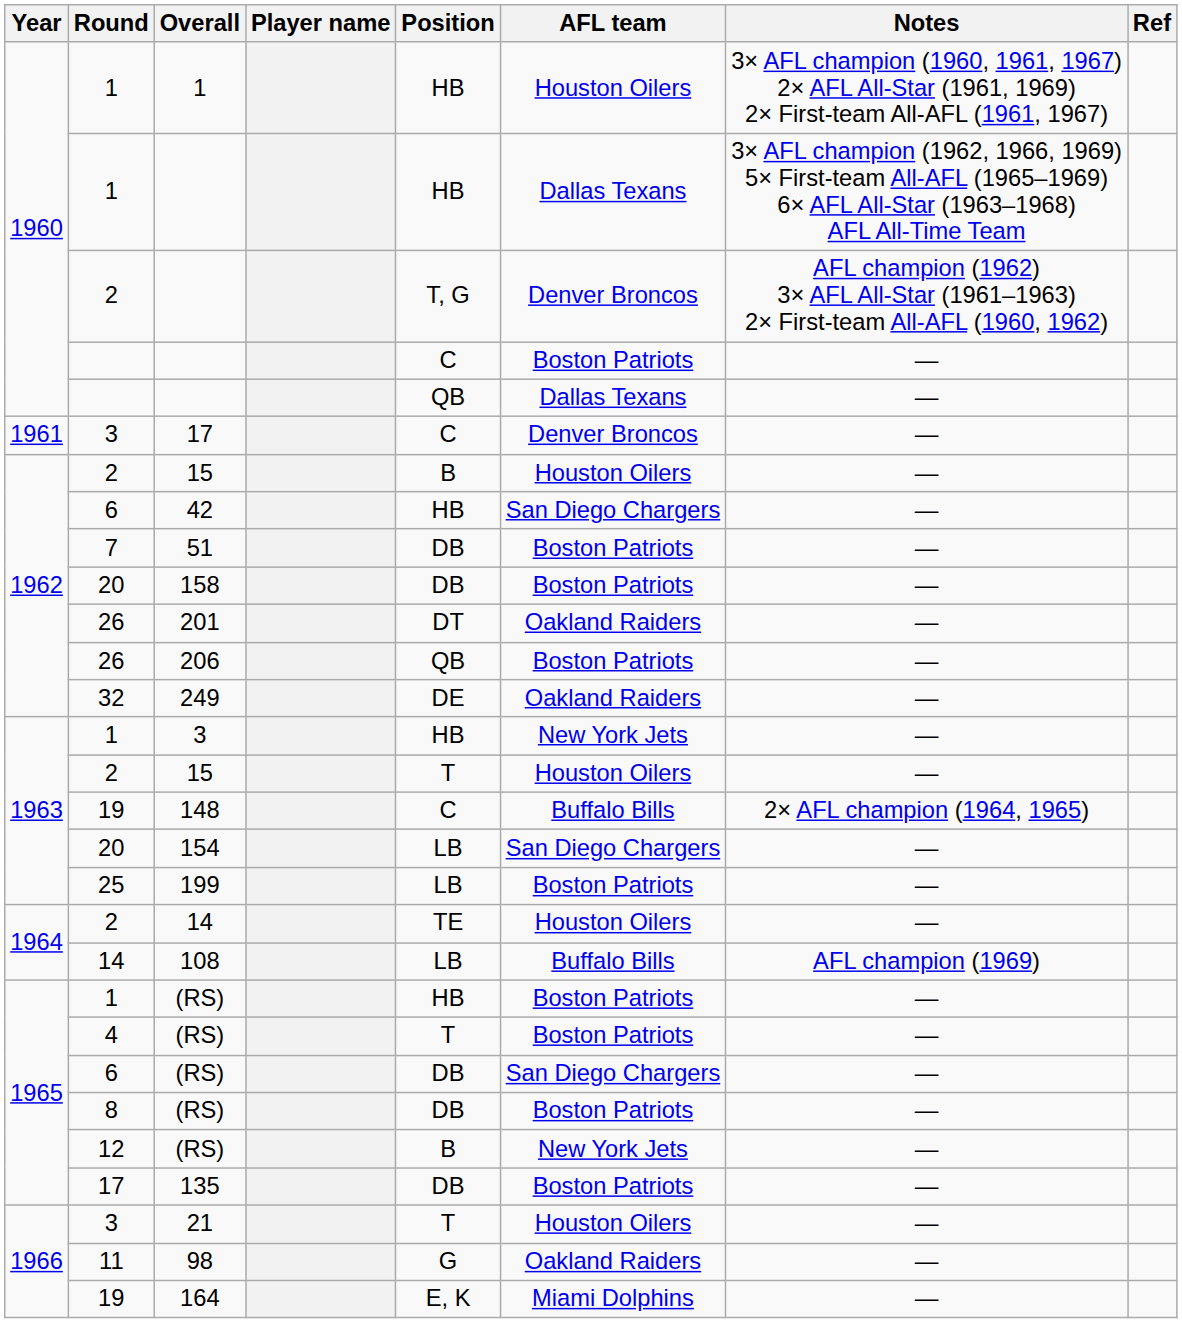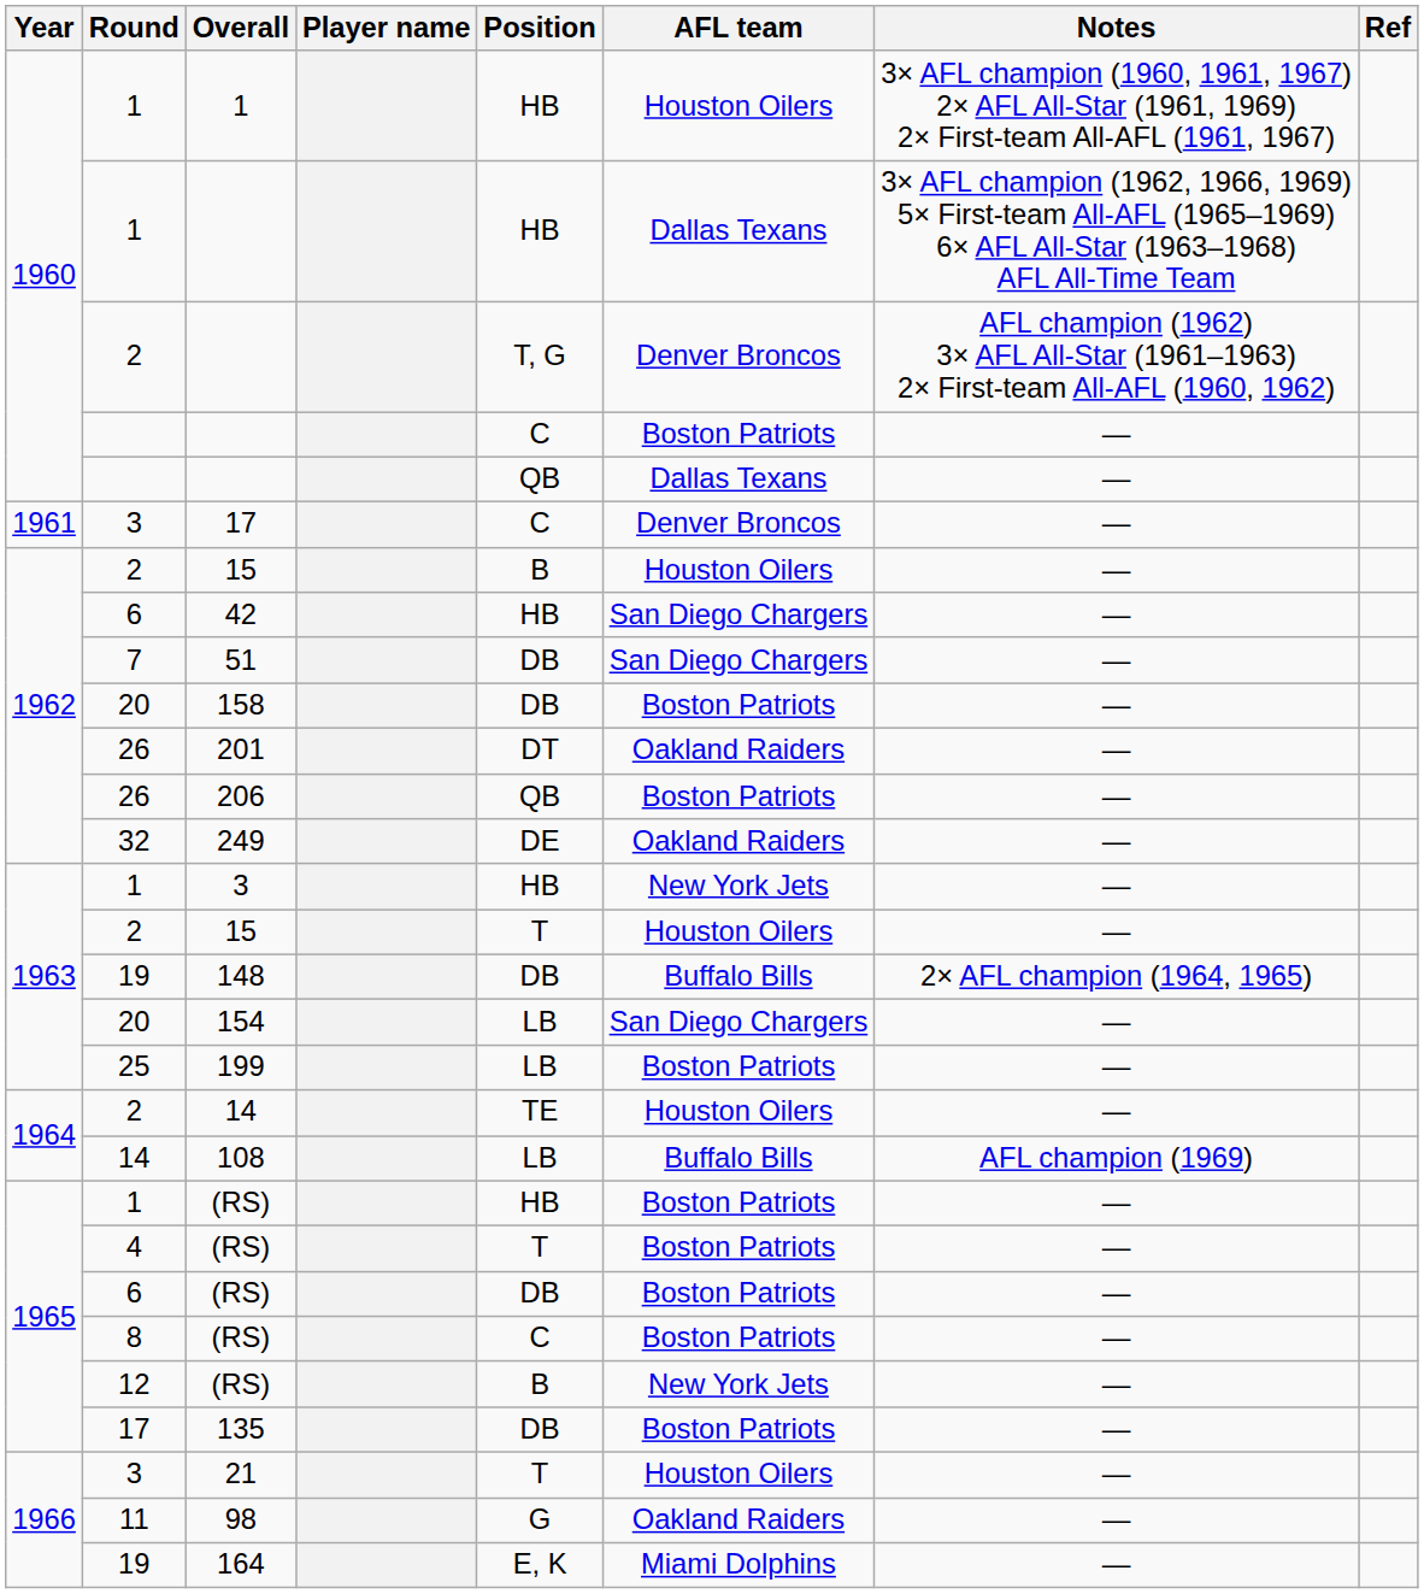51 | AFL team: Boston Patriots -> San Diego Chargers
148 | Position: C -> DB
6 / (RS) | AFL team: San Diego Chargers -> Boston Patriots
8 / (RS) | Position: DB -> C
